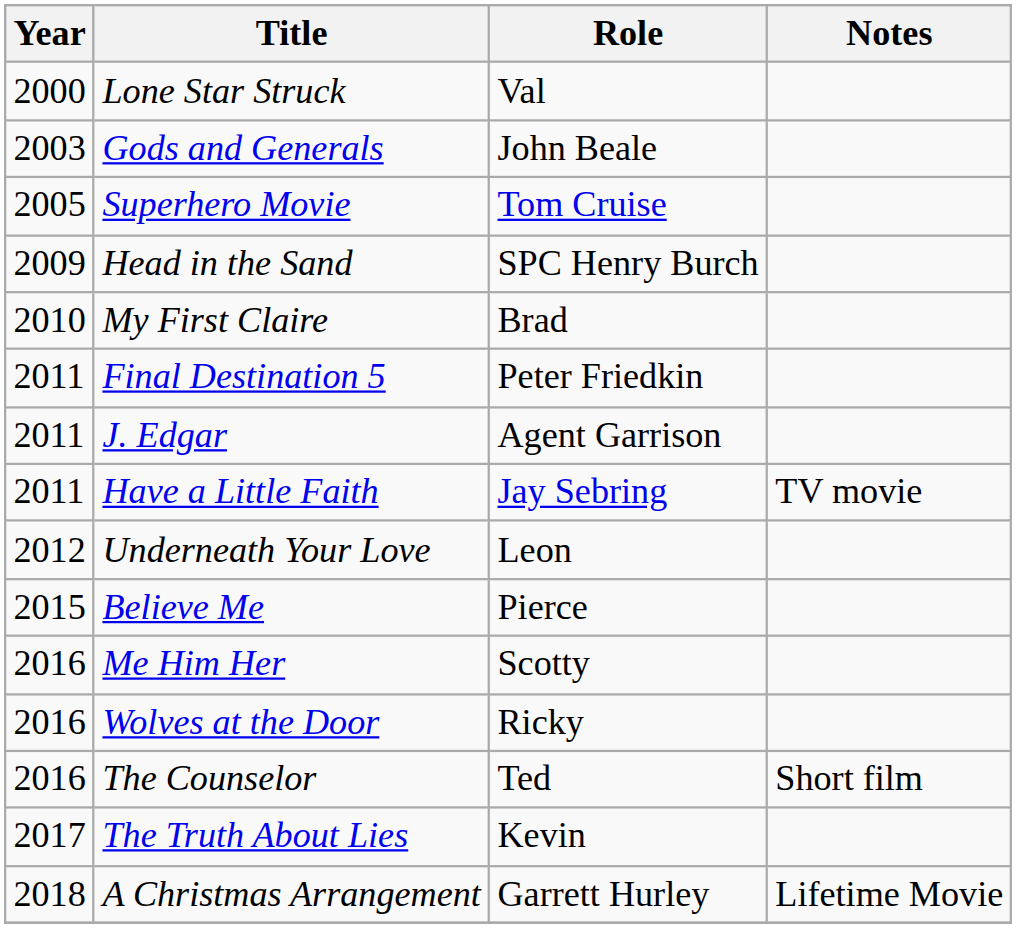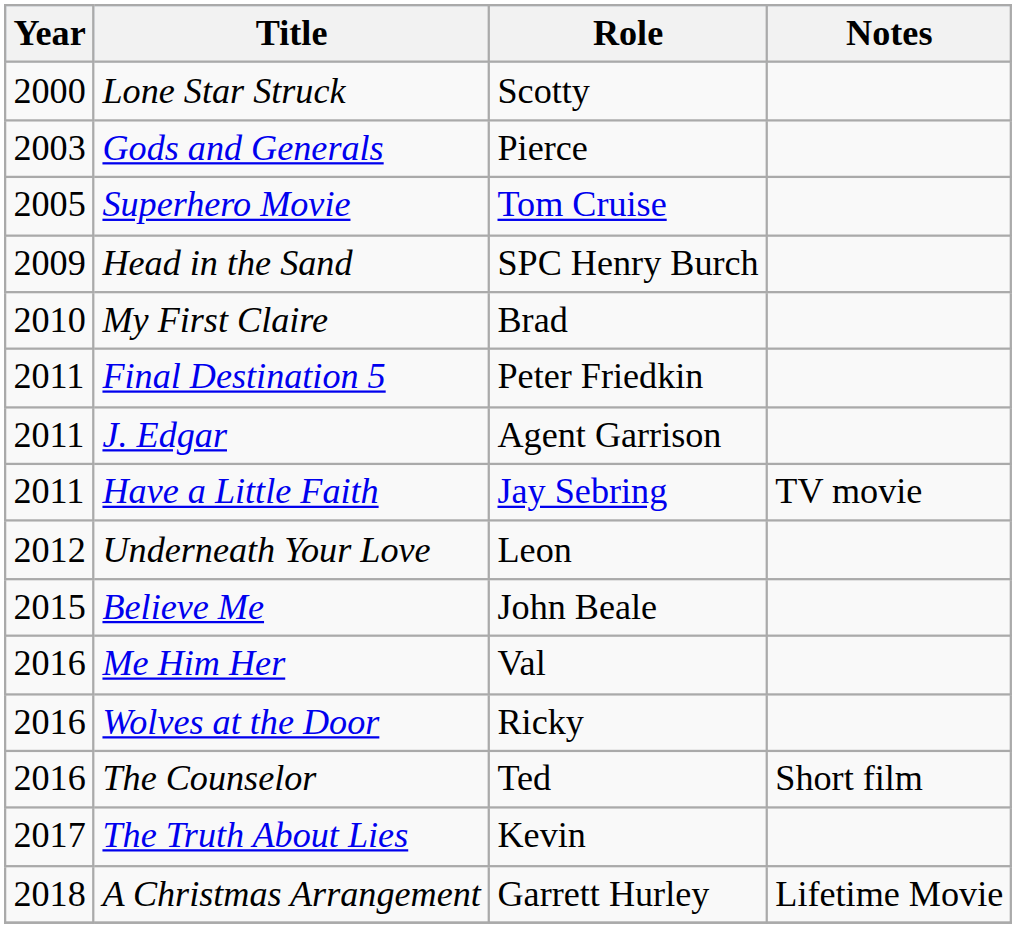Lone Star Struck | Role: Val -> Scotty
Gods and Generals | Role: John Beale -> Pierce
Believe Me | Role: Pierce -> John Beale
Me Him Her | Role: Scotty -> Val
